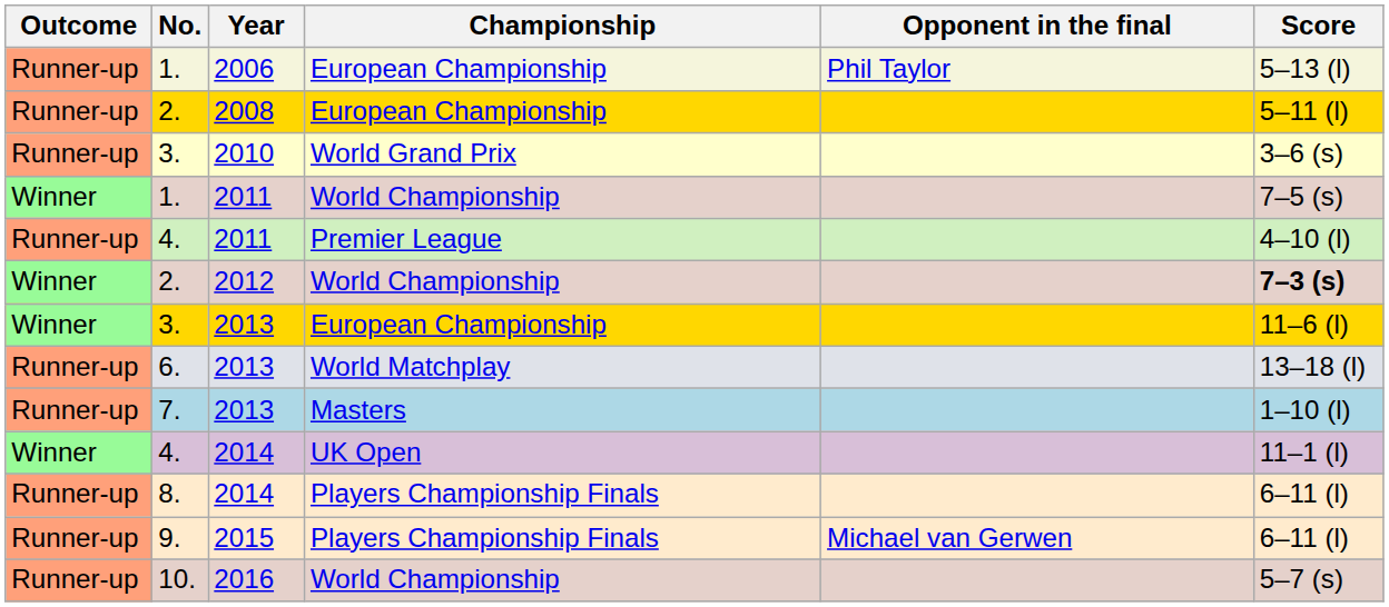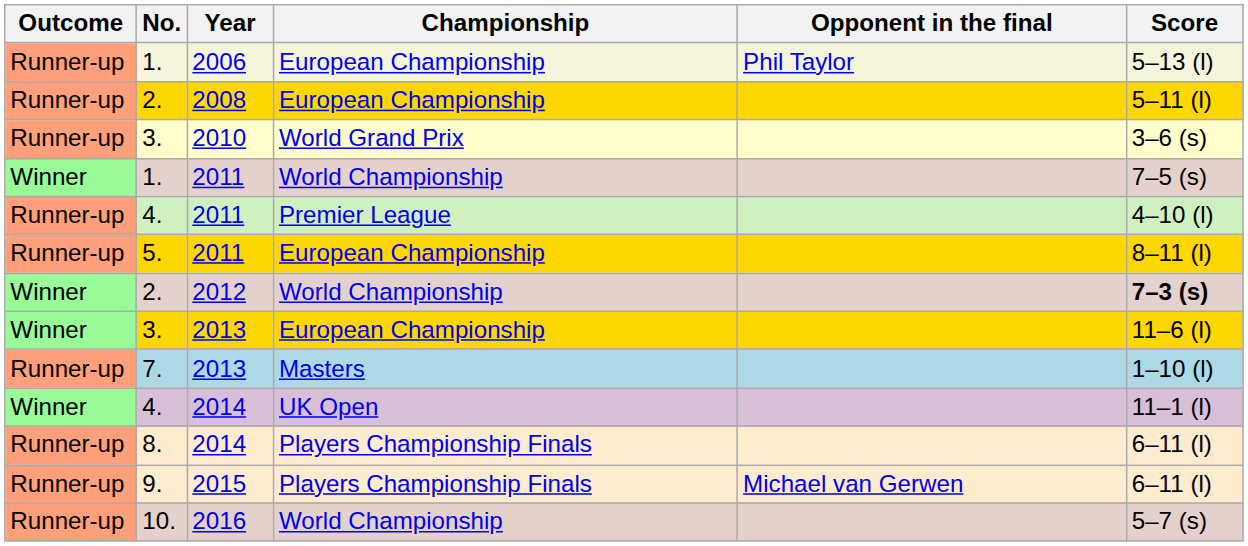+ row: Runner-up | 5. | 2011 | European Championship | 8–11 (l)
- row: Runner-up | 6. | 2013 | World Matchplay | 13–18 (l)
